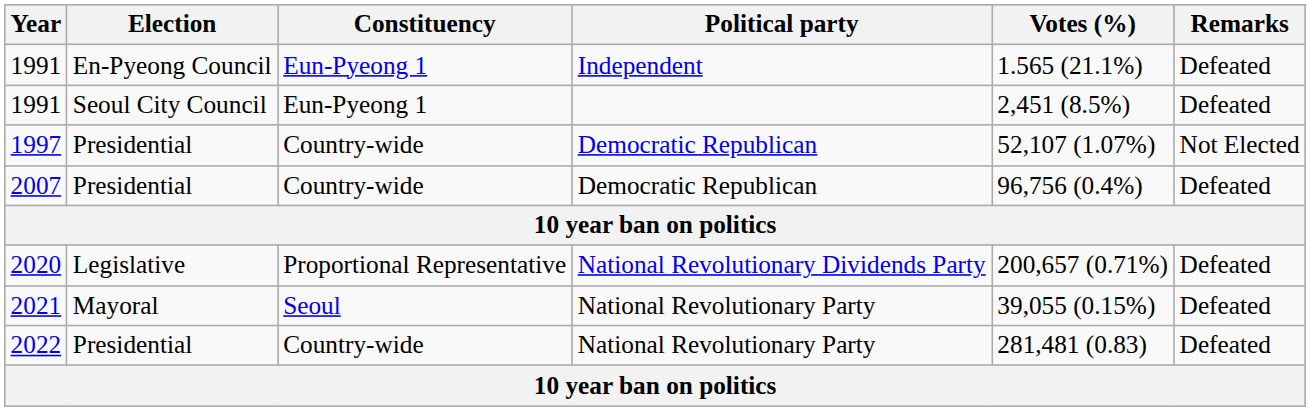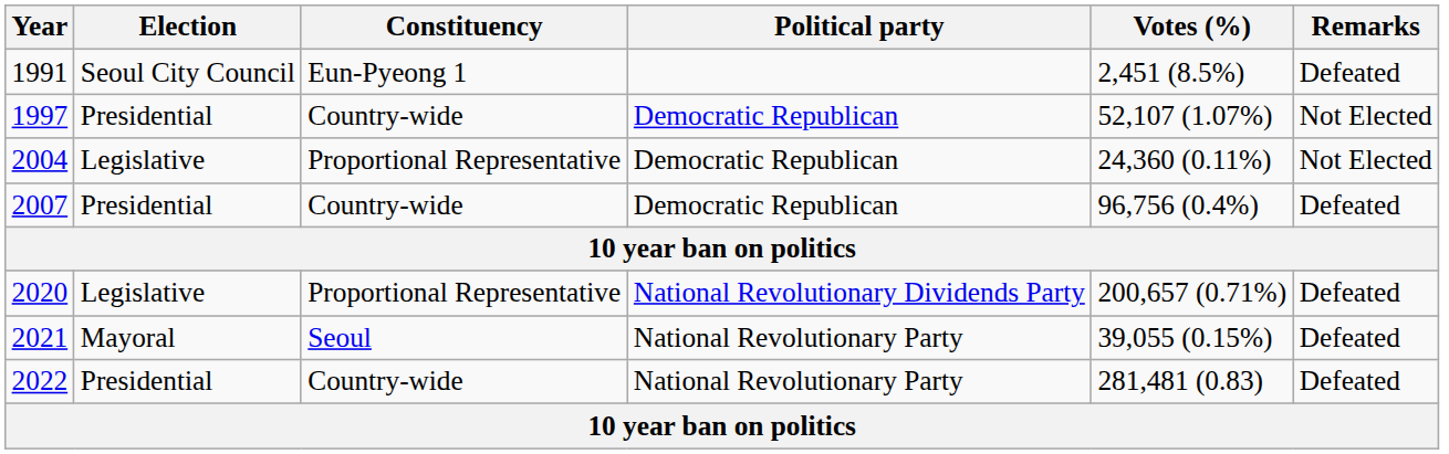- row: 1991 | En-Pyeong Council | Eun-Pyeong 1 | Independent | 1.565 (21.1%) | Defeated
+ row: 2004 | Legislative | Proportional Representative | Democratic Republican | 24,360 (0.11%) | Not Elected
